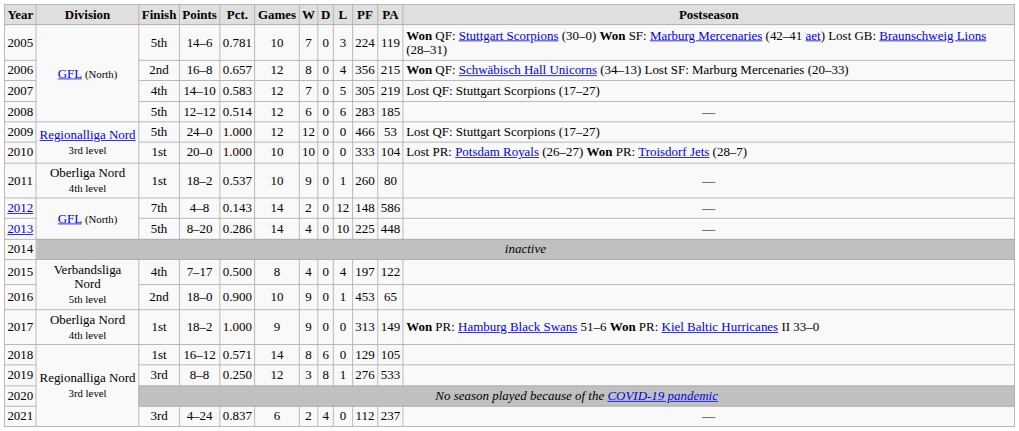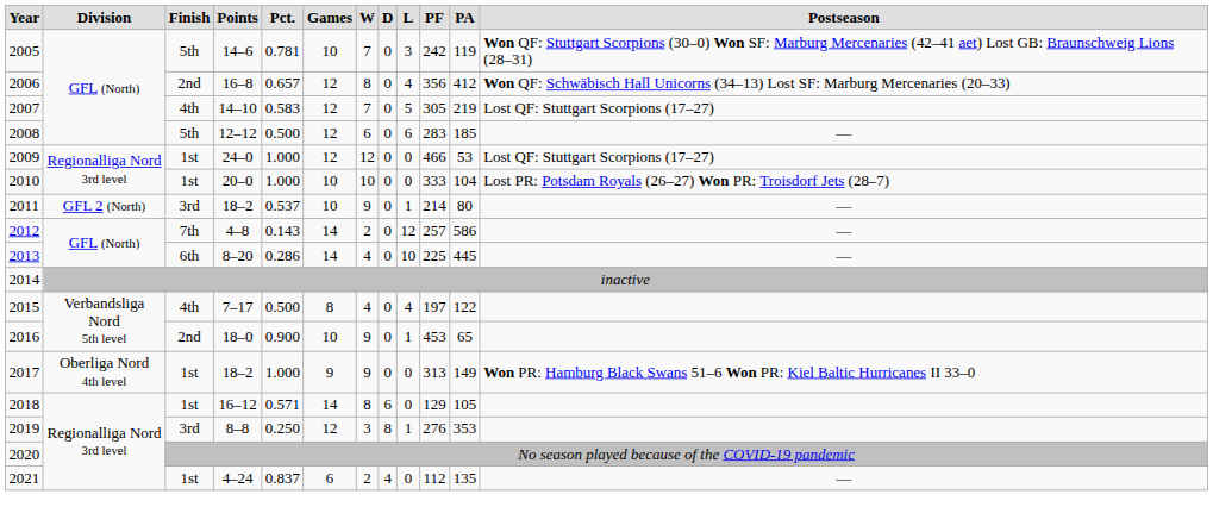2005 | column 10: 224 -> 242
2006 | column 11: 215 -> 412
2008 | column 5: 0.514 -> 0.500
2009 | column 3: 5th -> 1st
2011 | column 2: Oberliga Nord 4th level -> GFL 2 (North)
2011 | column 3: 1st -> 3rd
2011 | column 10: 260 -> 214
2012 | column 10: 148 -> 257
2013 | column 3: 5th -> 6th
2013 | column 11: 448 -> 445
2019 | column 11: 533 -> 353
2021 | column 3: 3rd -> 1st
2021 | column 11: 237 -> 135
